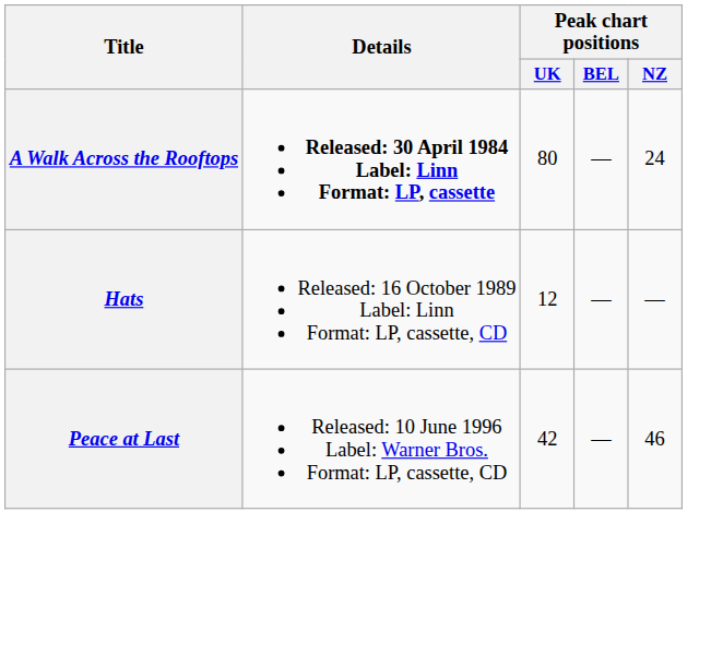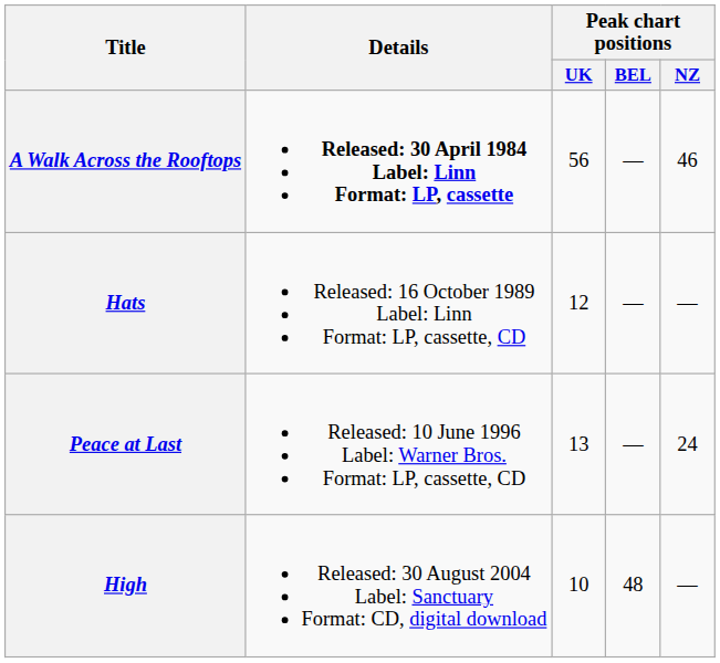A Walk Across the Rooftops | Peak chart positions / UK: 80 -> 56
A Walk Across the Rooftops | Peak chart positions / NZ: 24 -> 46
Peace at Last | Peak chart positions / UK: 42 -> 13
Peace at Last | Peak chart positions / NZ: 46 -> 24
+ row: High | Released: 30 August 2004 Label: Sanctuary Format: CD, digital download | 10 | 48 | —
